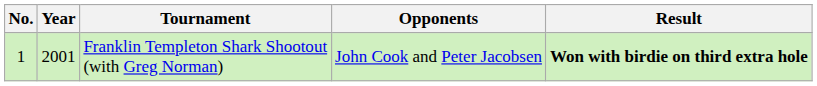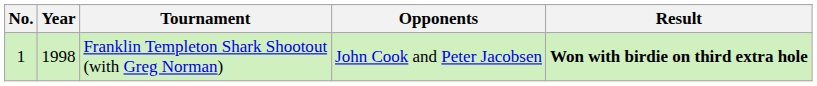Franklin Templeton Shark Shootout (with Greg Norman) | Year: 2001 -> 1998
